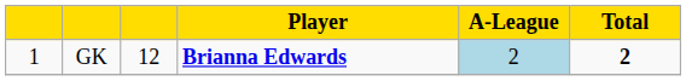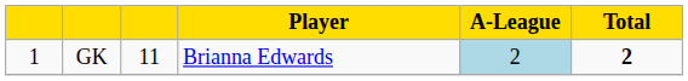GK | column 3: 12 -> 11
GK | Player: bold -> normal
